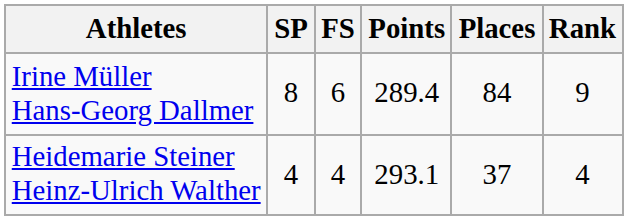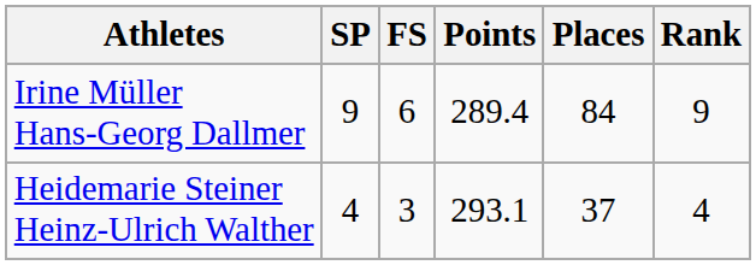Irine Müller Hans-Georg Dallmer | SP: 8 -> 9
Heidemarie Steiner Heinz-Ulrich Walther | FS: 4 -> 3
